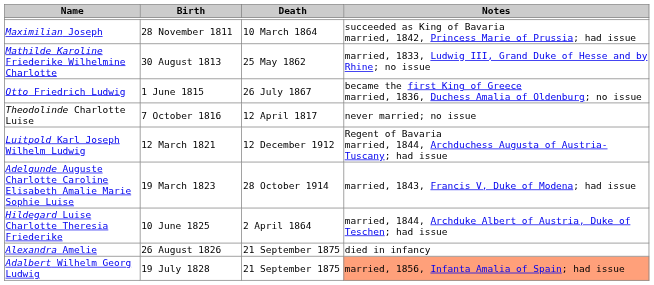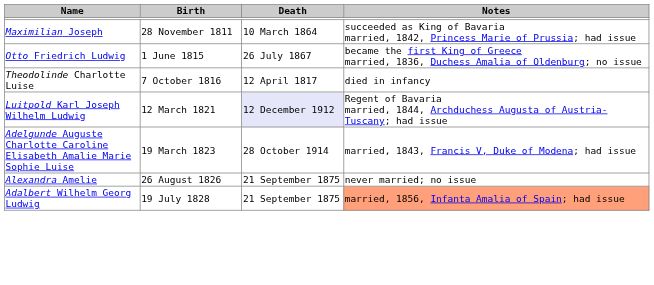- row: Mathilde Karoline Friederike Wilhelmine Charlotte | 30 August 1813 | 25 May 1862 | married, 1833, Ludwig III, Grand Duke of Hesse and by Rhine; no issue
Theodolinde Charlotte Luise | Notes: never married; no issue -> died in infancy
Luitpold Karl Joseph Wilhelm Ludwig | Death: no background -> lavender background
- row: Hildegard Luise Charlotte Theresia Friederike | 10 June 1825 | 2 April 1864 | married, 1844, Archduke Albert of Austria, Duke of Teschen; had issue
Alexandra Amelie | Notes: died in infancy -> never married; no issue
